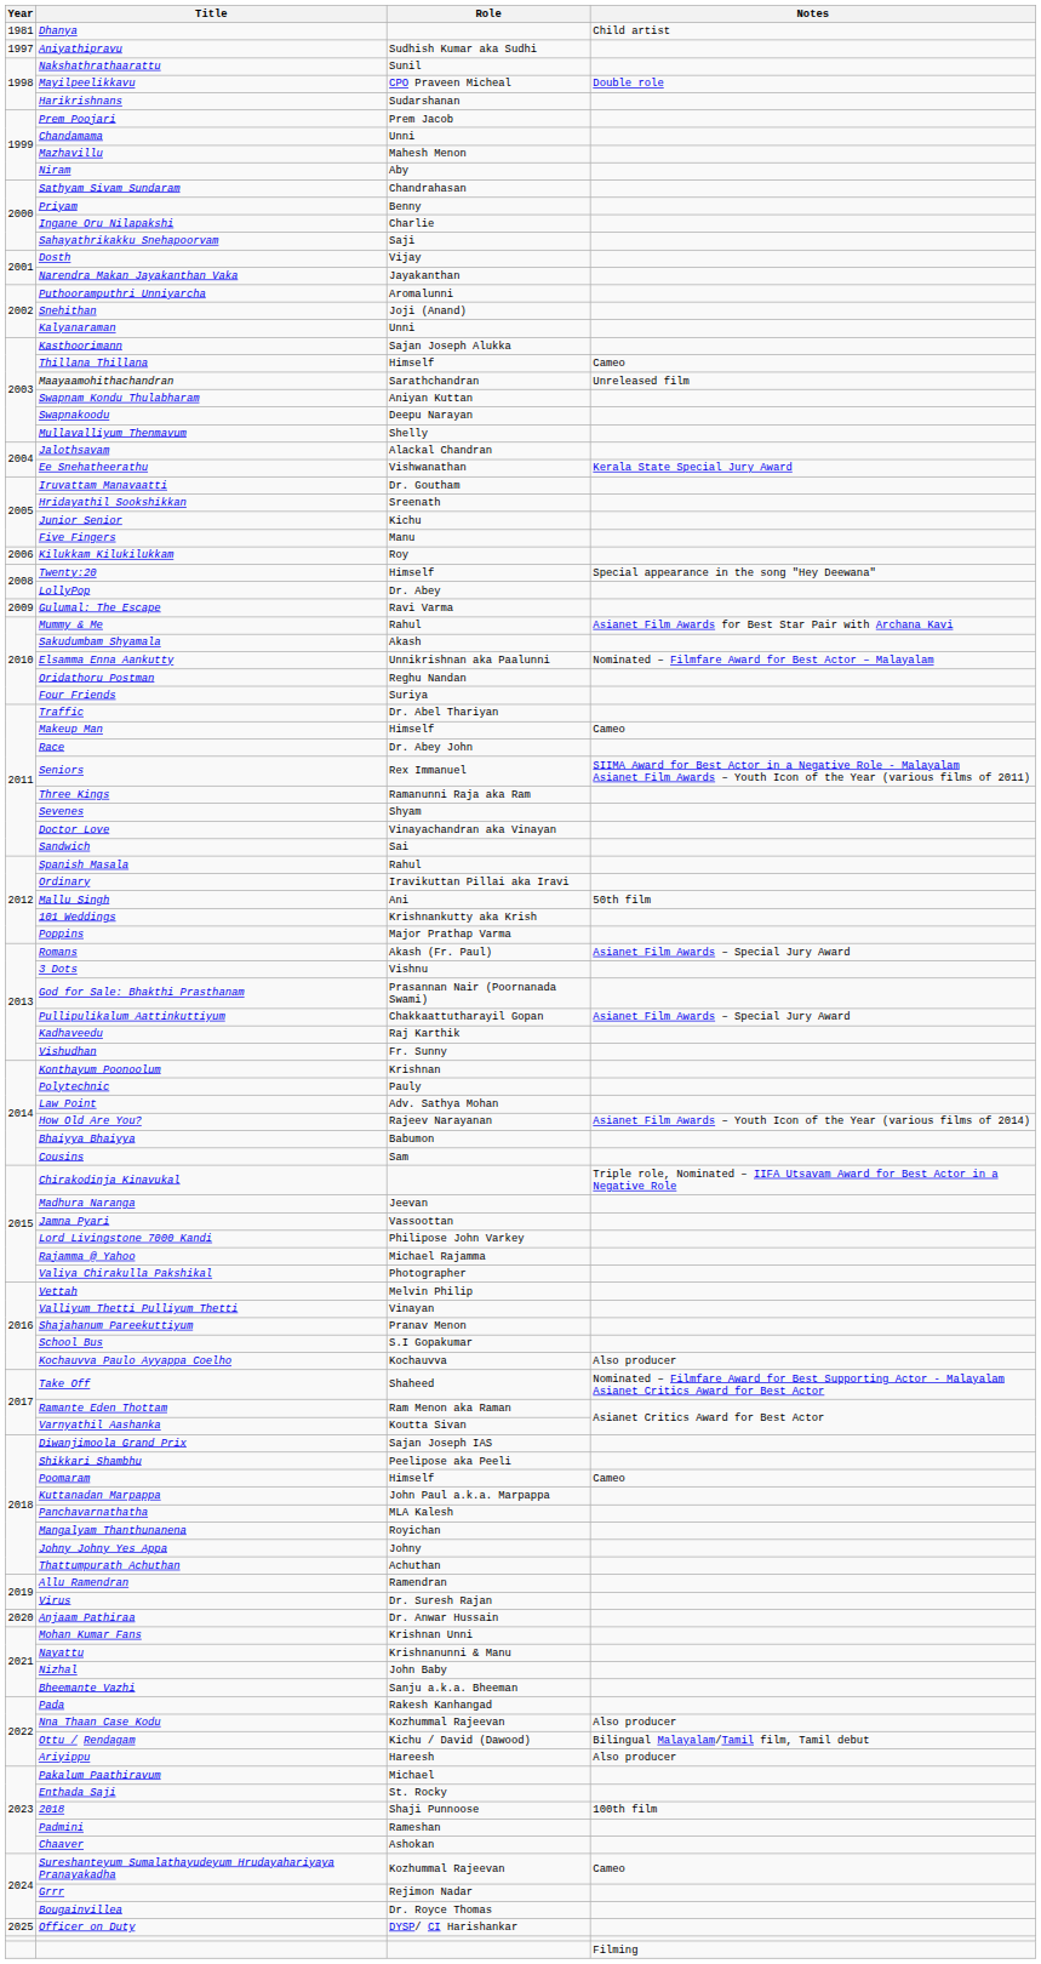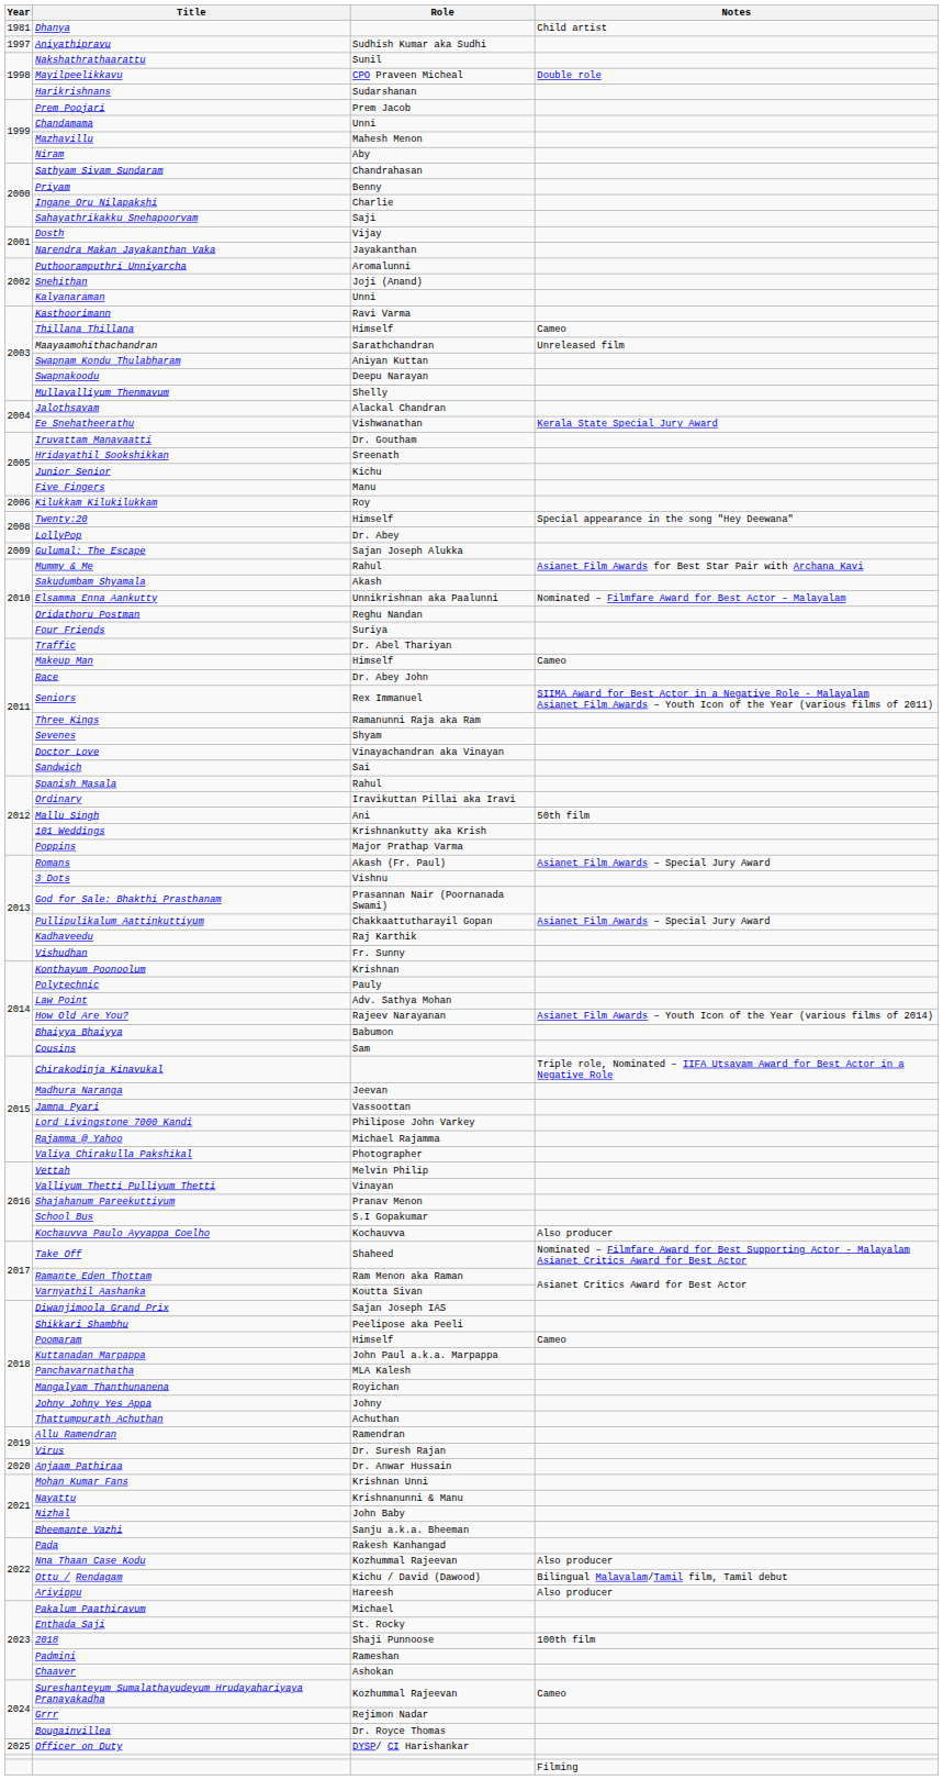Kasthoorimann | Role: Sajan Joseph Alukka -> Ravi Varma
Gulumal: The Escape | Role: Ravi Varma -> Sajan Joseph Alukka
